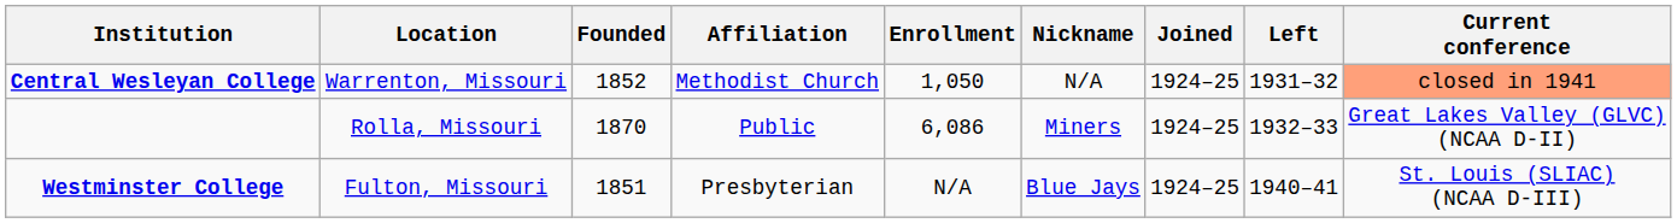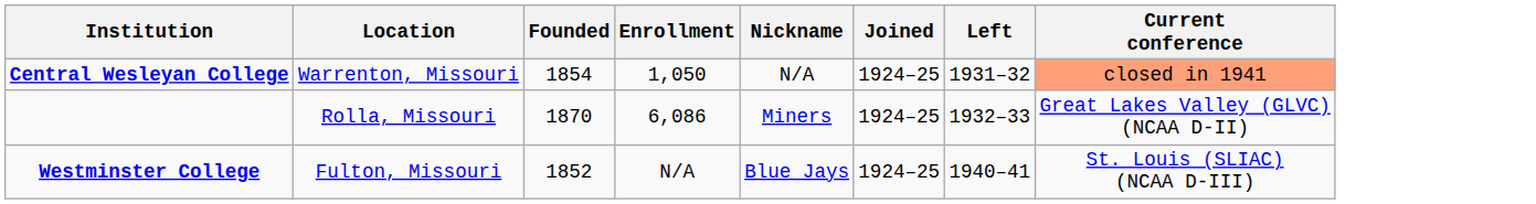- column: Affiliation | Methodist Church | Public | Presbyterian
Central Wesleyan College | Founded: 1852 -> 1854
Westminster College | Founded: 1851 -> 1852
